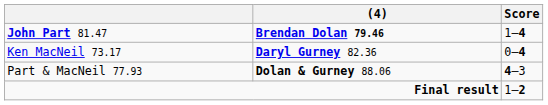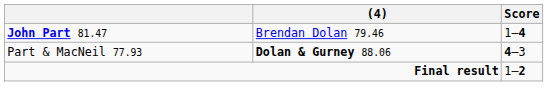John Part 81.47 | (4): bold -> normal
- row: Ken MacNeil 73.17 | Daryl Gurney 82.36 | 0–4
